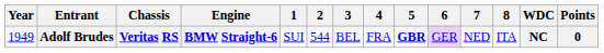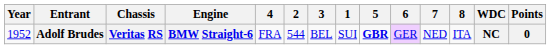columns swapped: 1 <-> 4
Adolf Brudes | Year: 1949 -> 1952
